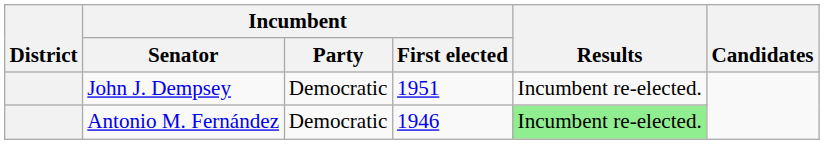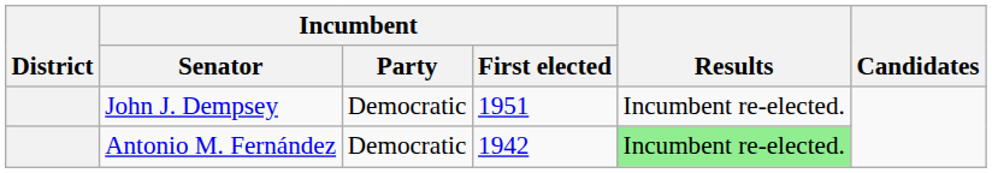Antonio M. Fernández | Incumbent / First elected: 1946 -> 1942
